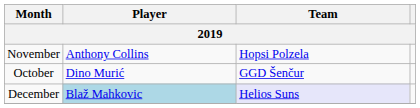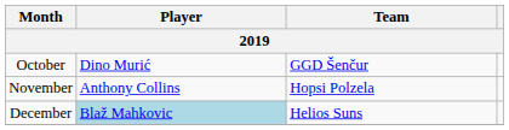rows swapped: October <-> November
December | Team: lavender background -> no background
